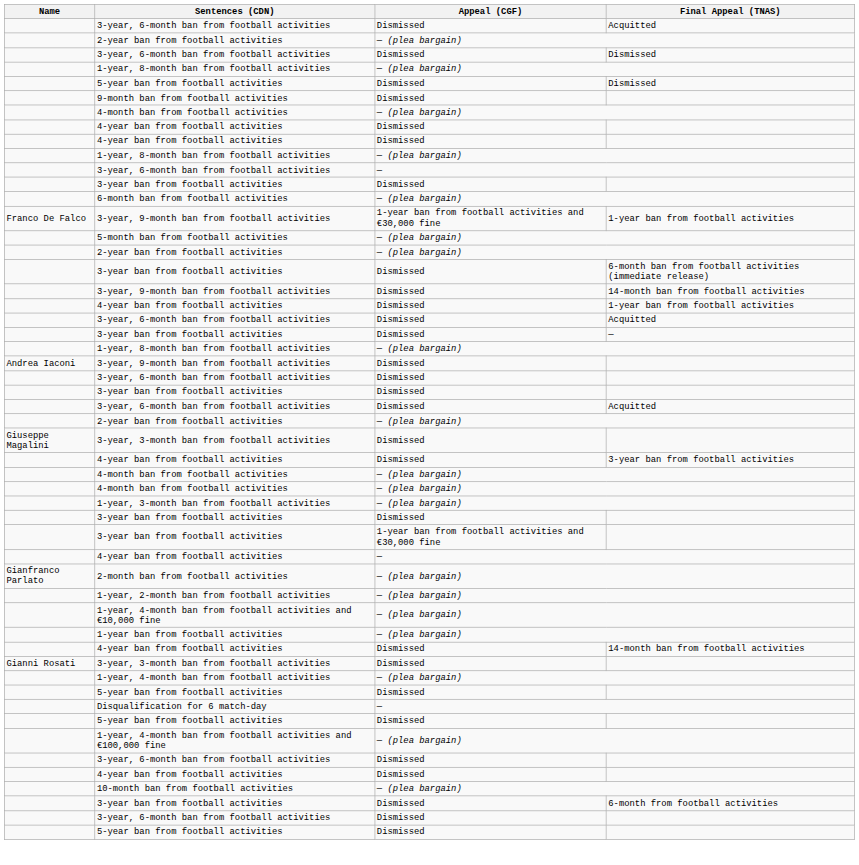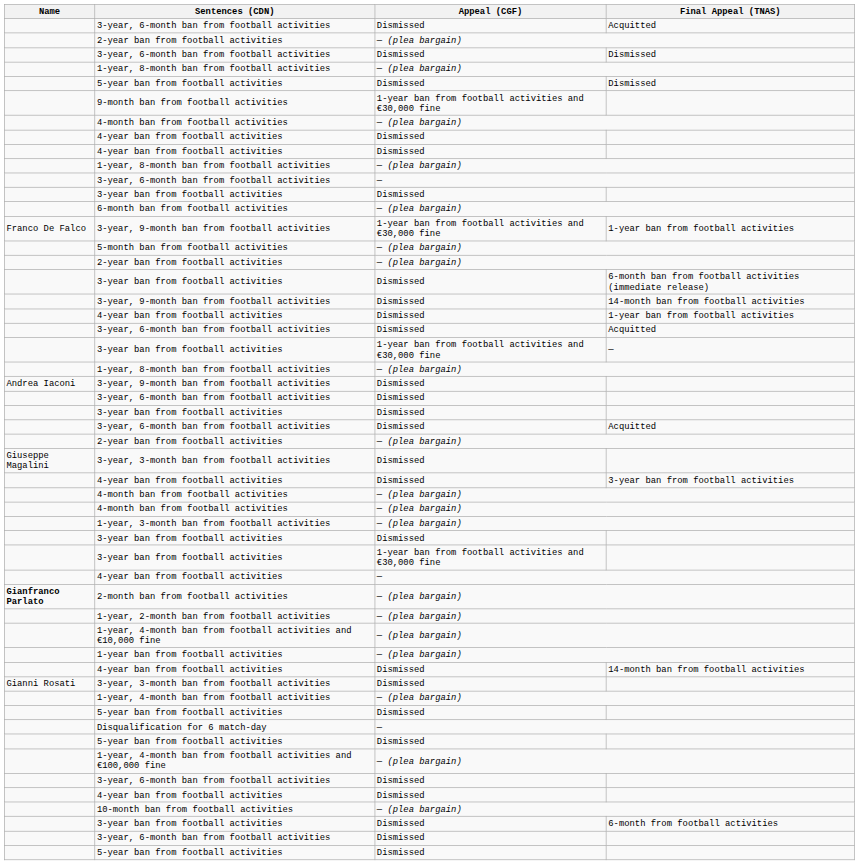9-month ban from football activities | Appeal (CGF): Dismissed -> 1-year ban from football activities and €30,000 fine
3-year ban from football activities / — | Appeal (CGF): Dismissed -> 1-year ban from football activities and €30,000 fine
2-month ban from football activities | Name: normal -> bold
